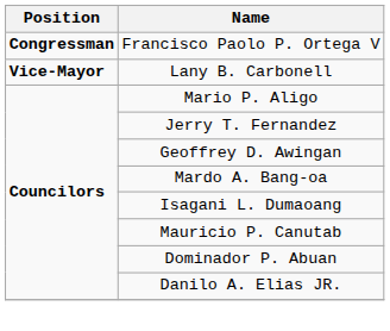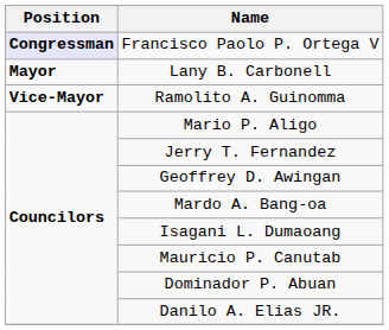Francisco Paolo P. Ortega V | Position: no background -> lavender background
Lany B. Carbonell | Position: Vice-Mayor -> Mayor
+ row: Vice-Mayor | Ramolito A. Guinomma
